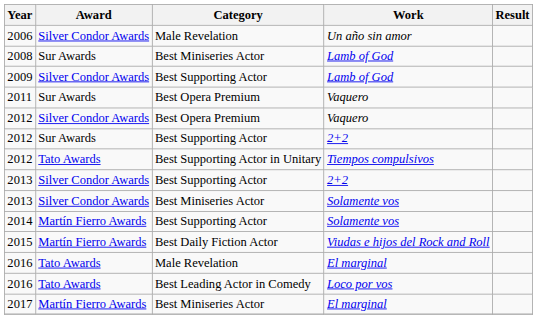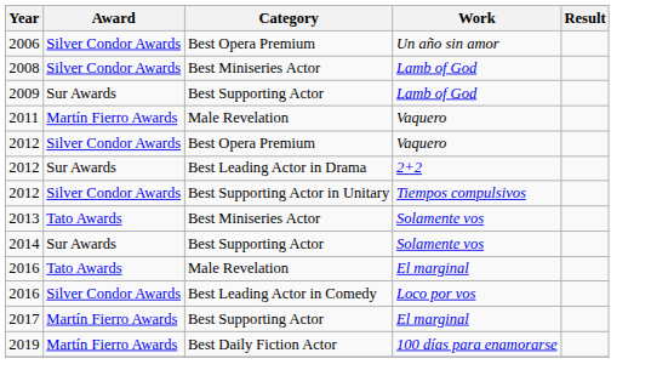2006 | Category: Male Revelation -> Best Opera Premium
2008 | Award: Sur Awards -> Silver Condor Awards
2009 | Award: Silver Condor Awards -> Sur Awards
2011 | Award: Sur Awards -> Martín Fierro Awards
2011 | Category: Best Opera Premium -> Male Revelation
2012 / 2+2 | Category: Best Supporting Actor -> Best Leading Actor in Drama
2012 / Tiempos compulsivos | Award: Tato Awards -> Silver Condor Awards
- row: 2013 | Silver Condor Awards | Best Supporting Actor | 2+2
2013 / Solamente vos | Award: Silver Condor Awards -> Tato Awards
2014 | Award: Martín Fierro Awards -> Sur Awards
- row: 2015 | Martín Fierro Awards | Best Daily Fiction Actor | Viudas e hijos del Rock and Roll
2016 / Loco por vos | Award: Tato Awards -> Silver Condor Awards
2017 | Category: Best Miniseries Actor -> Best Supporting Actor
+ row: 2019 | Martín Fierro Awards | Best Daily Fiction Actor | 100 días para enamorarse
